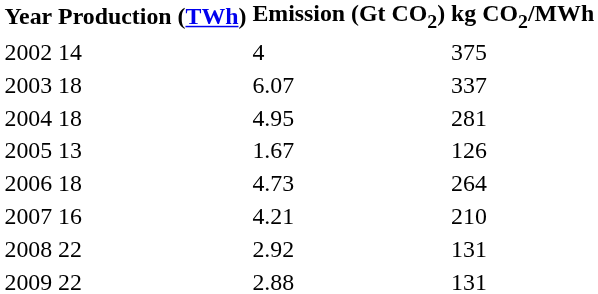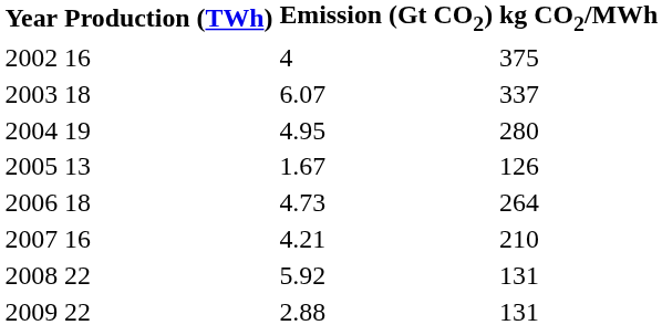2002 | Production (TWh): 14 -> 16
2004 | Production (TWh): 18 -> 19
2004 | kg CO2/MWh: 281 -> 280
2008 | Emission (Gt CO2): 2.92 -> 5.92
